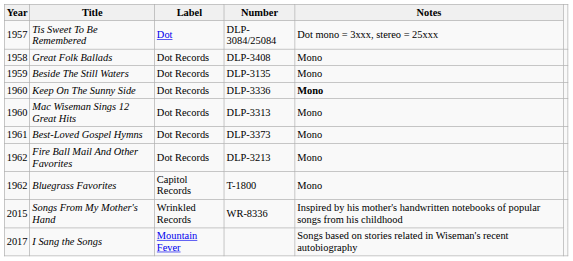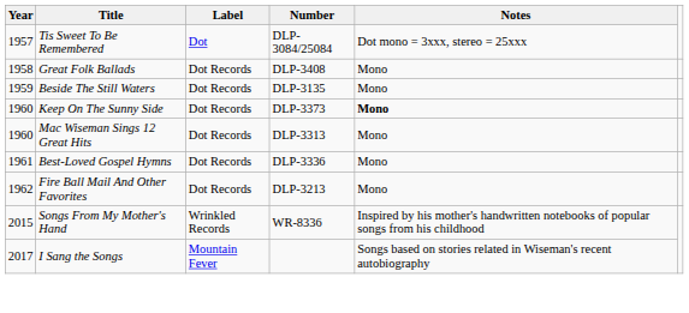Keep On The Sunny Side | Number: DLP-3336 -> DLP-3373
Best-Loved Gospel Hymns | Number: DLP-3373 -> DLP-3336
- row: 1962 | Bluegrass Favorites | Capitol Records | T-1800 | Mono
